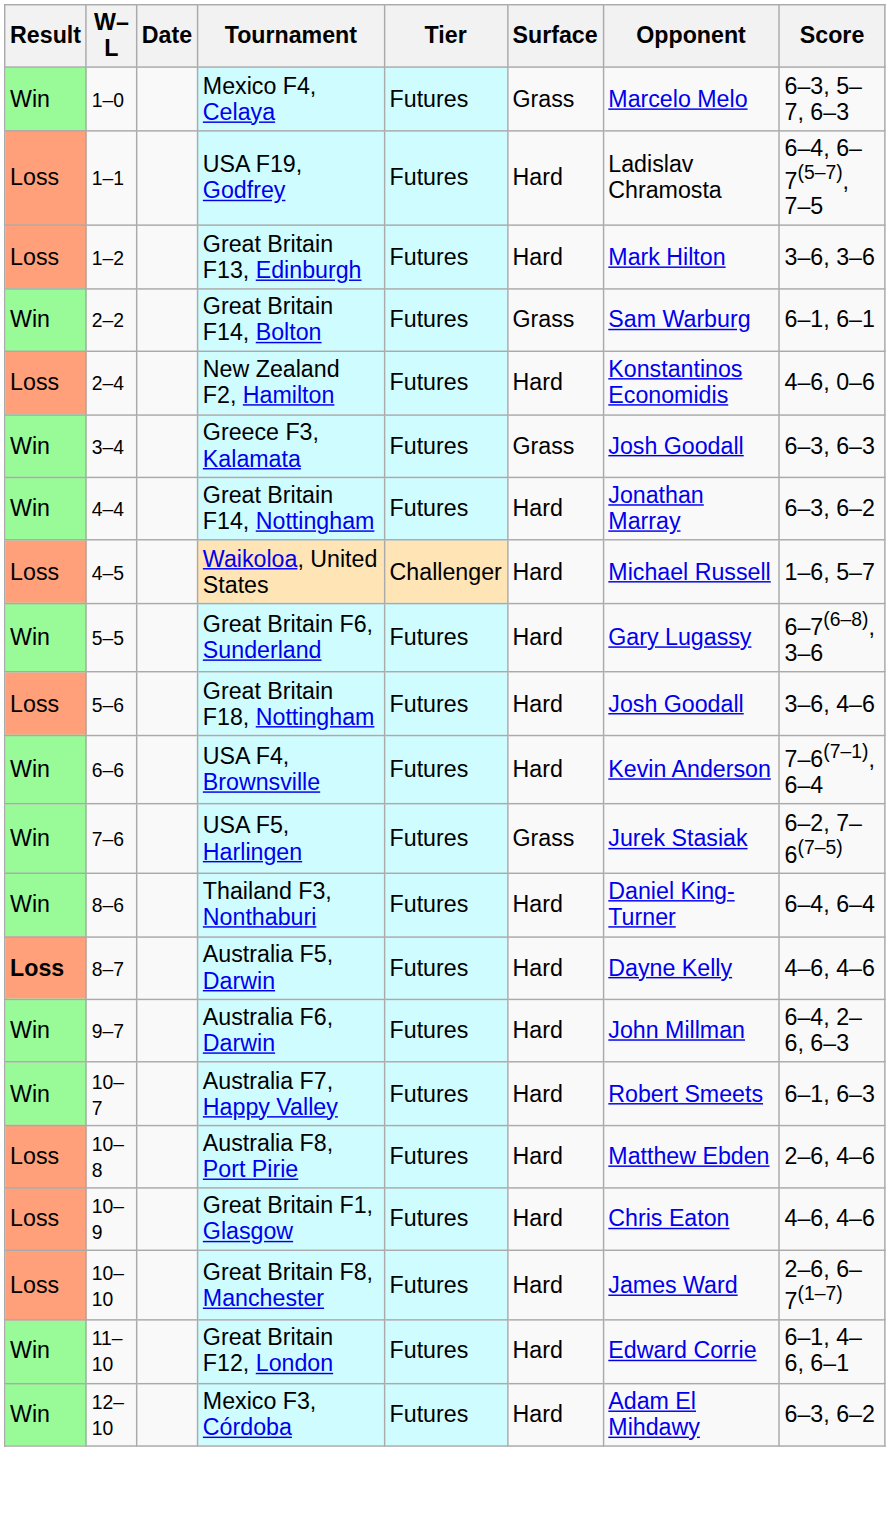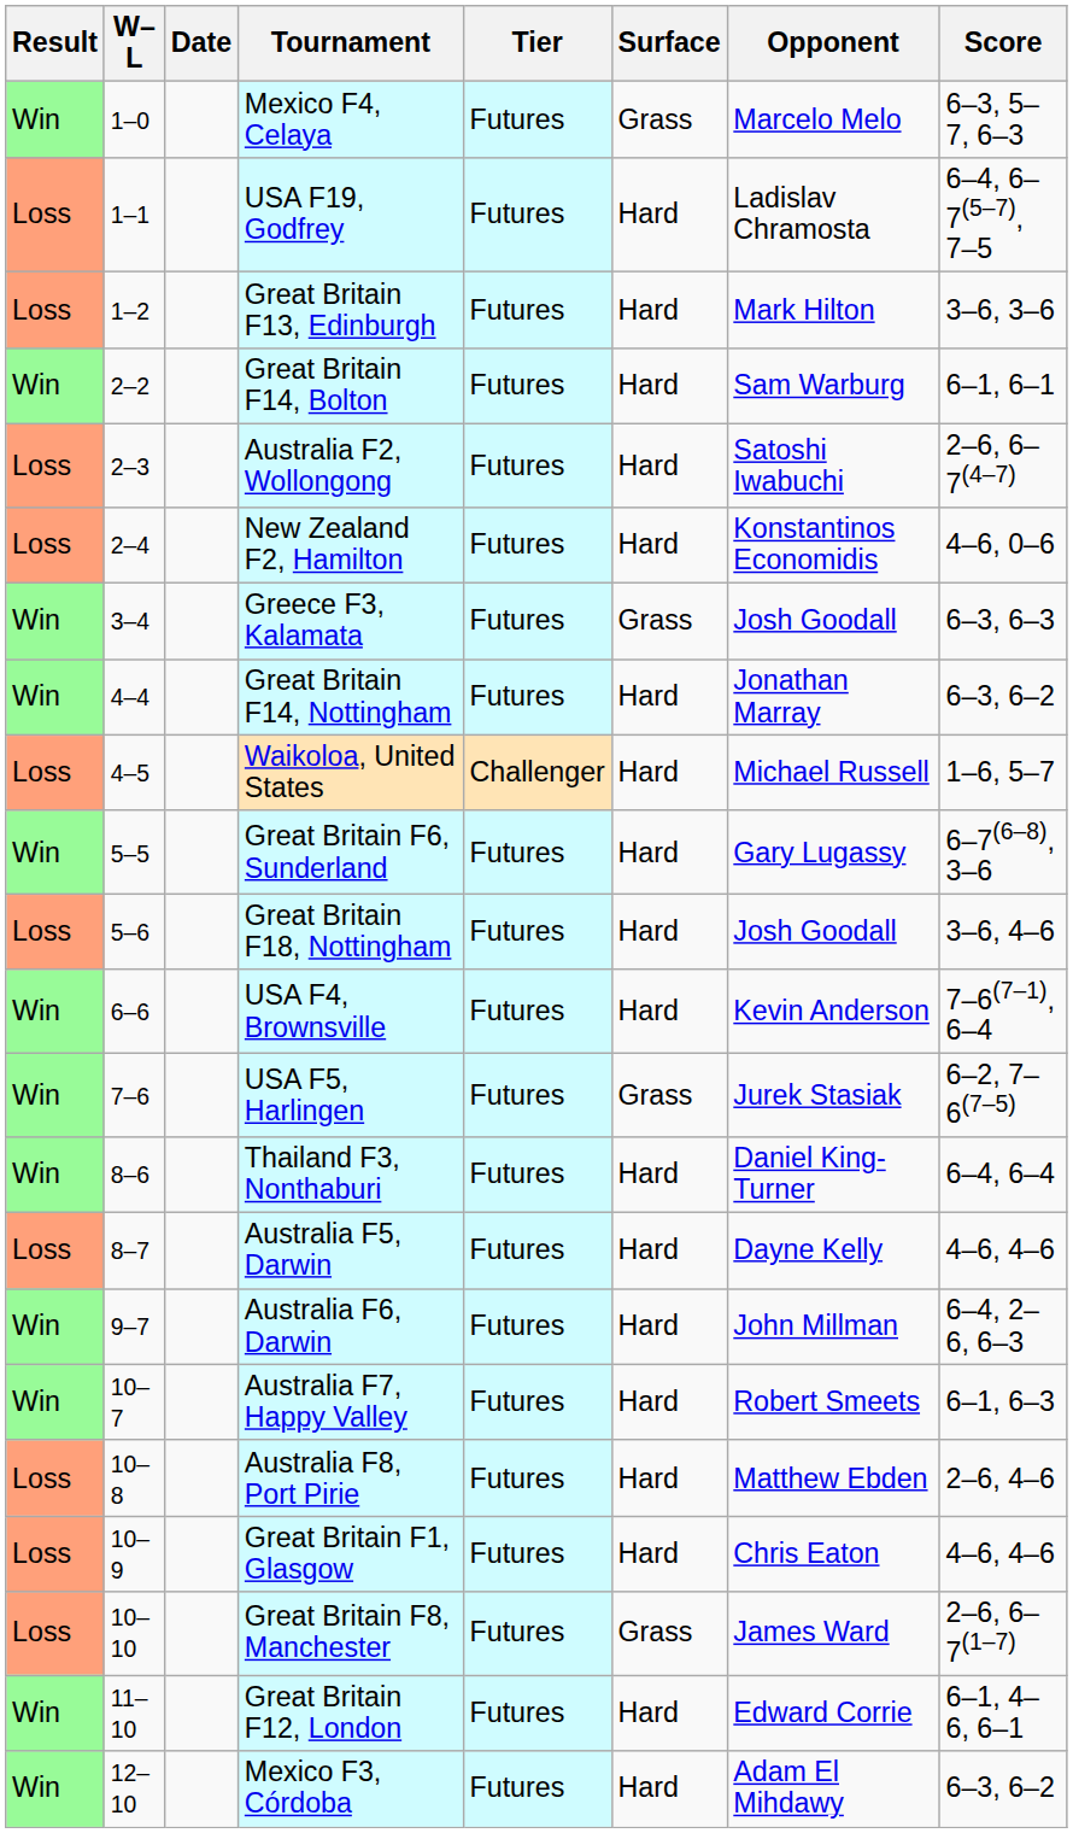Great Britain F14, Bolton | Surface: Grass -> Hard
+ row: Loss | 2–3 | Australia F2, Wollongong | Futures | Hard | Satoshi Iwabuchi | 2–6, 6–7(4–7)
Australia F5, Darwin | Result: bold -> normal
Great Britain F8, Manchester | Surface: Hard -> Grass
